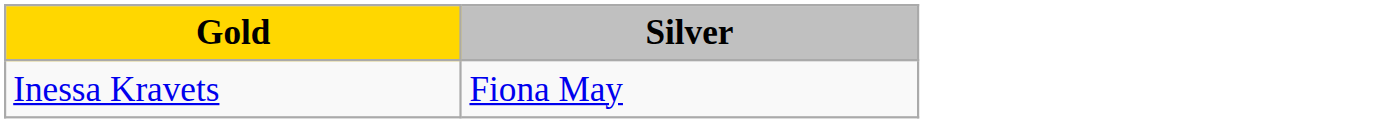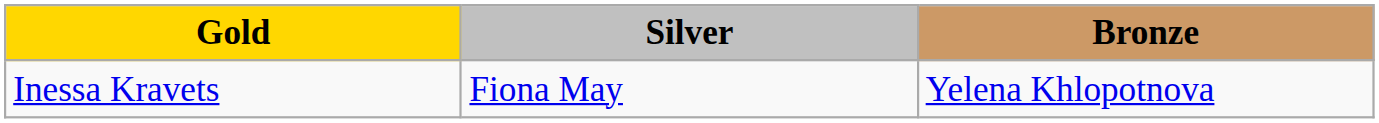+ column: Bronze | Yelena Khlopotnova
